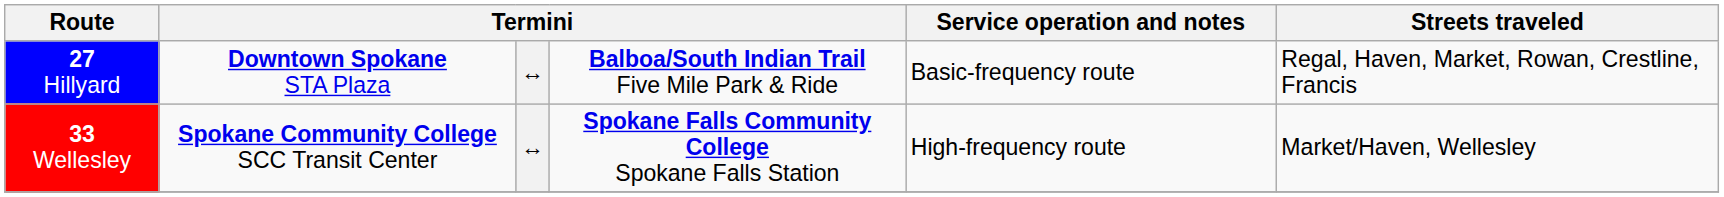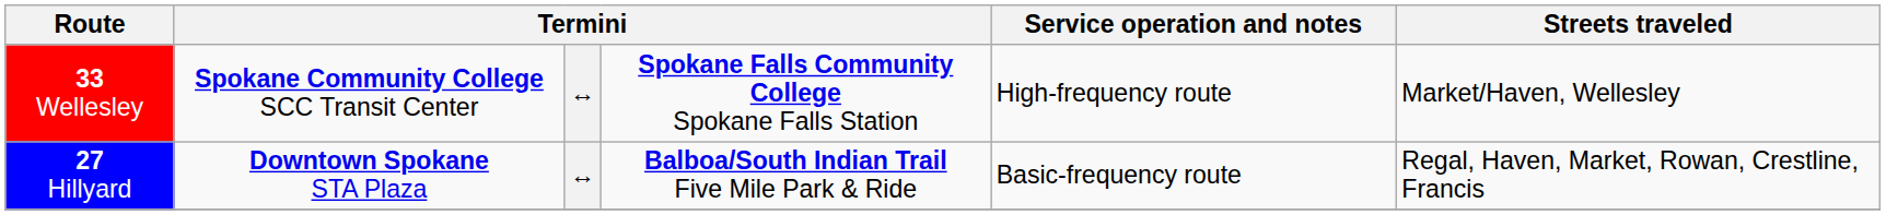rows swapped: 33 Wellesley <-> 27 Hillyard
